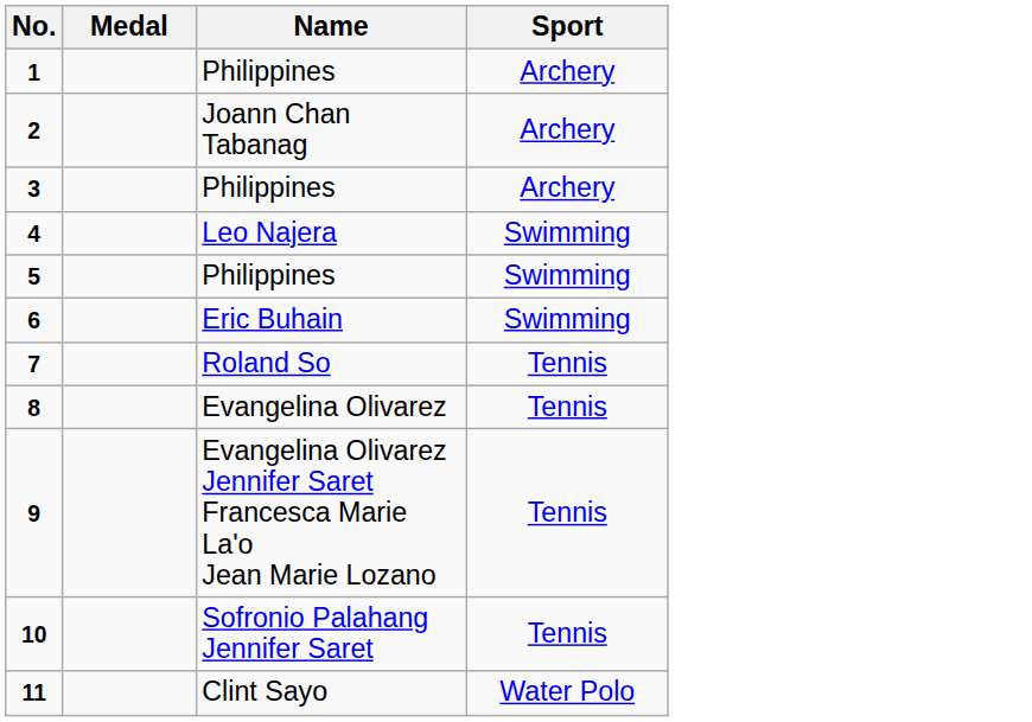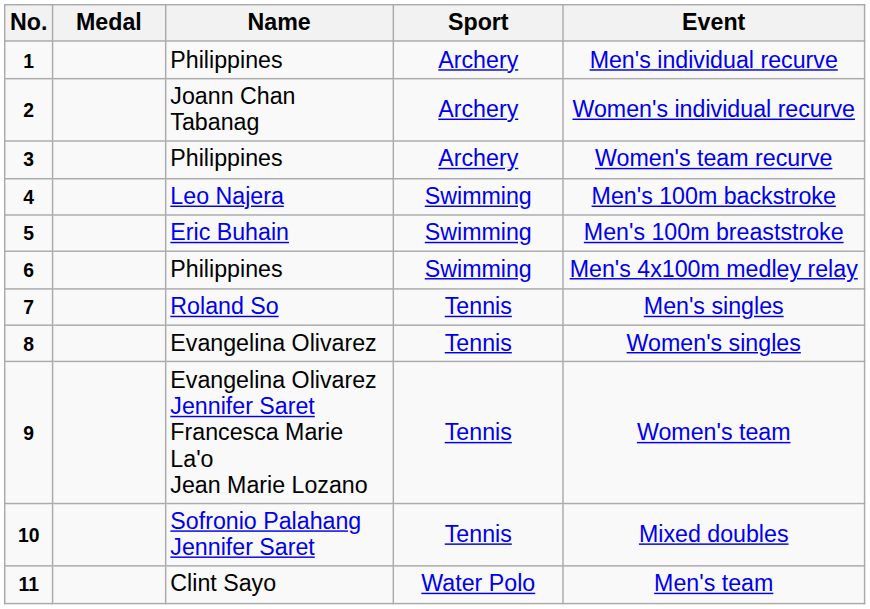+ column: Event | Men's individual recurve | Women's individual recurve | Women's team recurve | Men's 100m backstroke | Men's 100m breaststroke | Men's 4x100m medley relay | Men's singles | Women's singles | Women's team | Mixed doubles | Men's team
5 | Name: Philippines -> Eric Buhain
6 | Name: Eric Buhain -> Philippines
